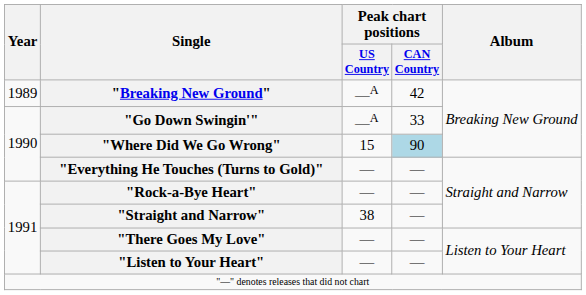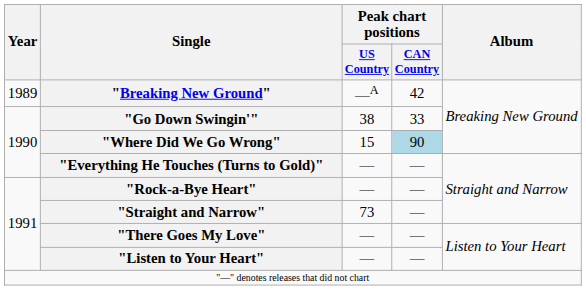"Go Down Swingin'" | Peak chart positions / US Country: —A -> 38
"Straight and Narrow" | Peak chart positions / US Country: 38 -> 73
